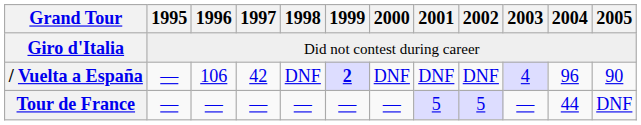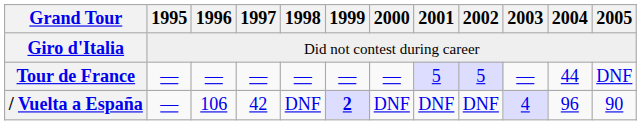rows swapped: Tour de France <-> / Vuelta a España
